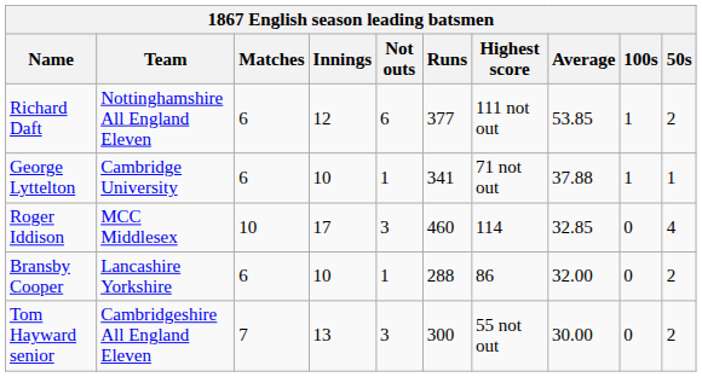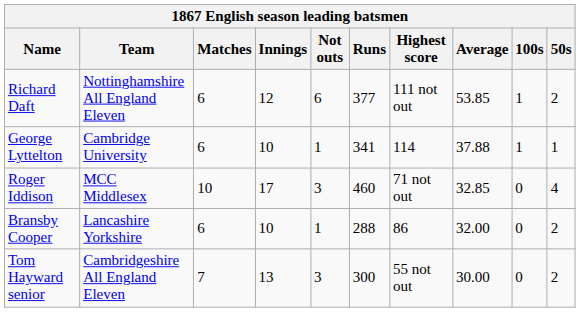George Lyttelton | Highest score: 71 not out -> 114
Roger Iddison | Highest score: 114 -> 71 not out
